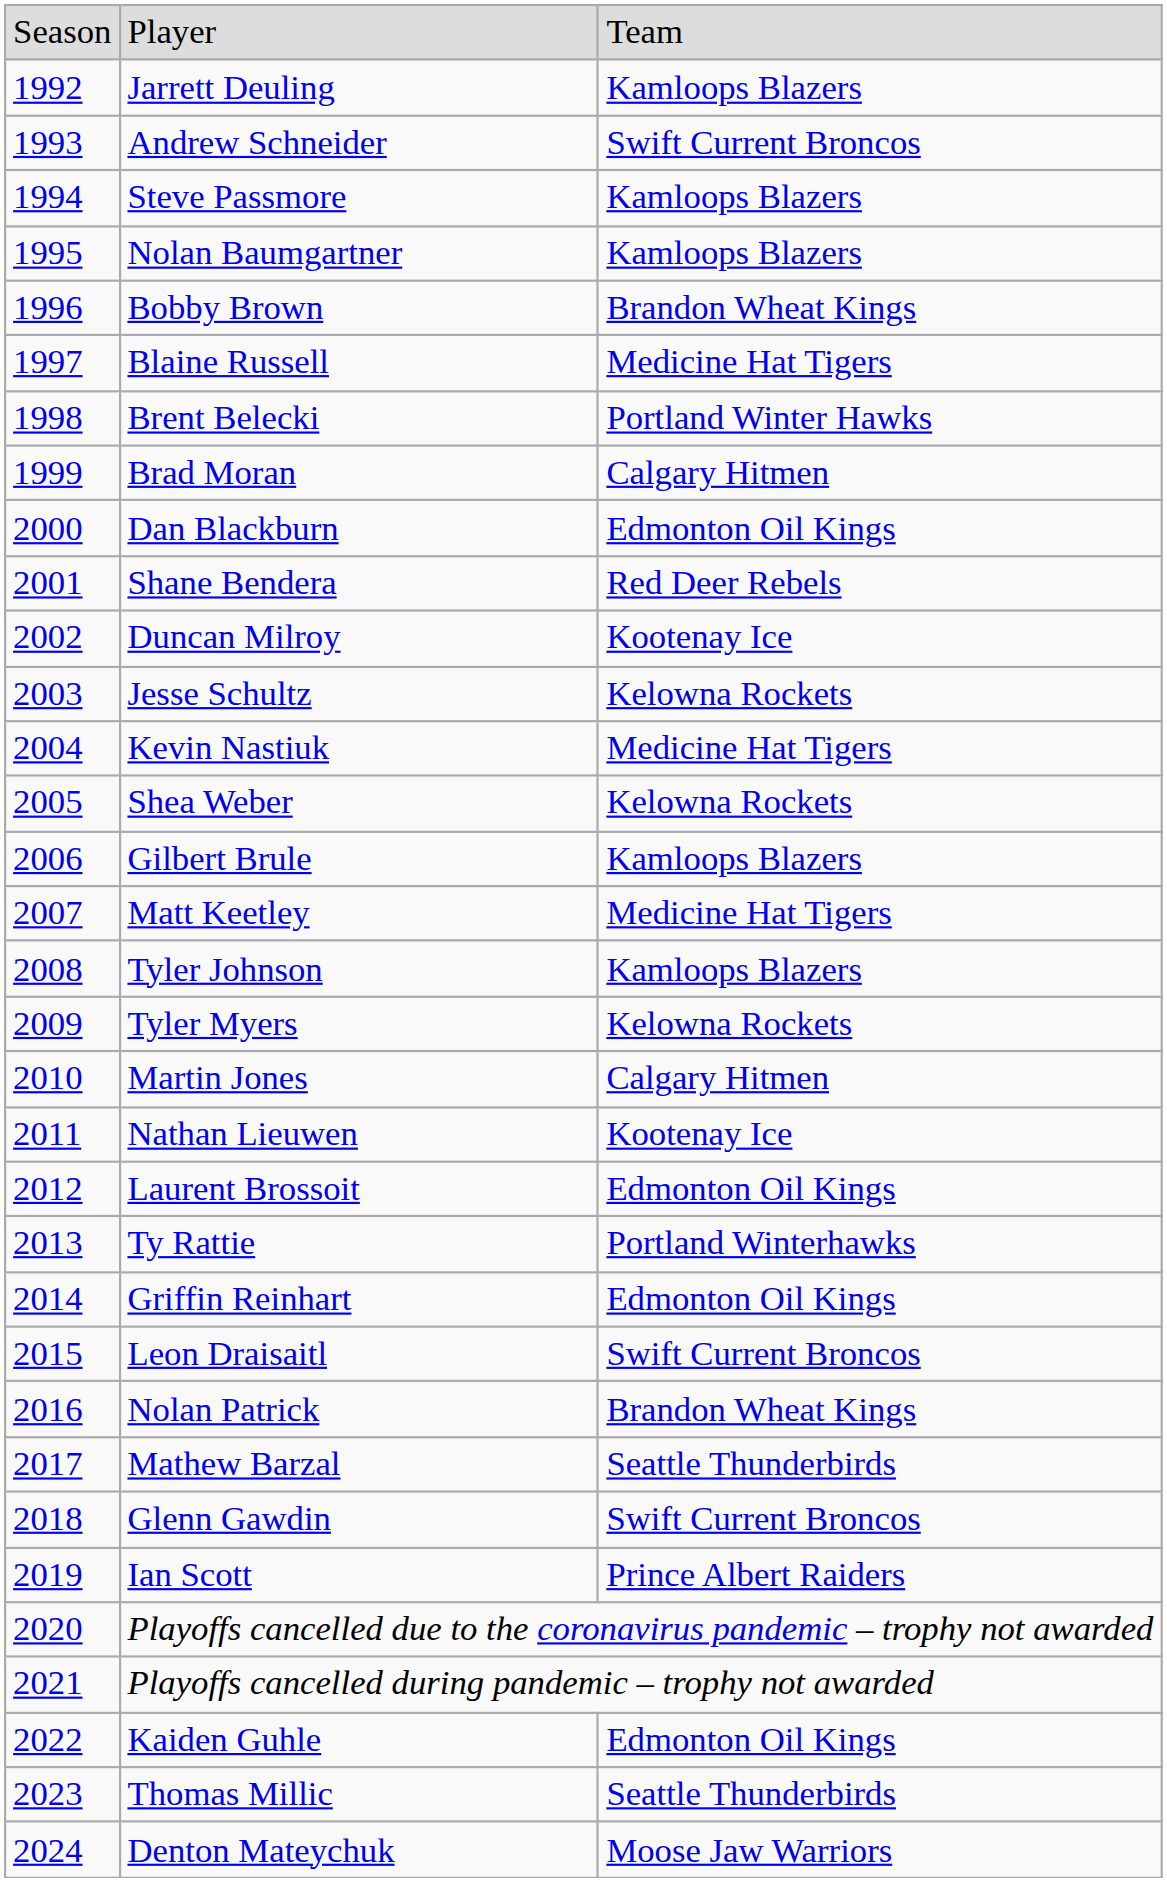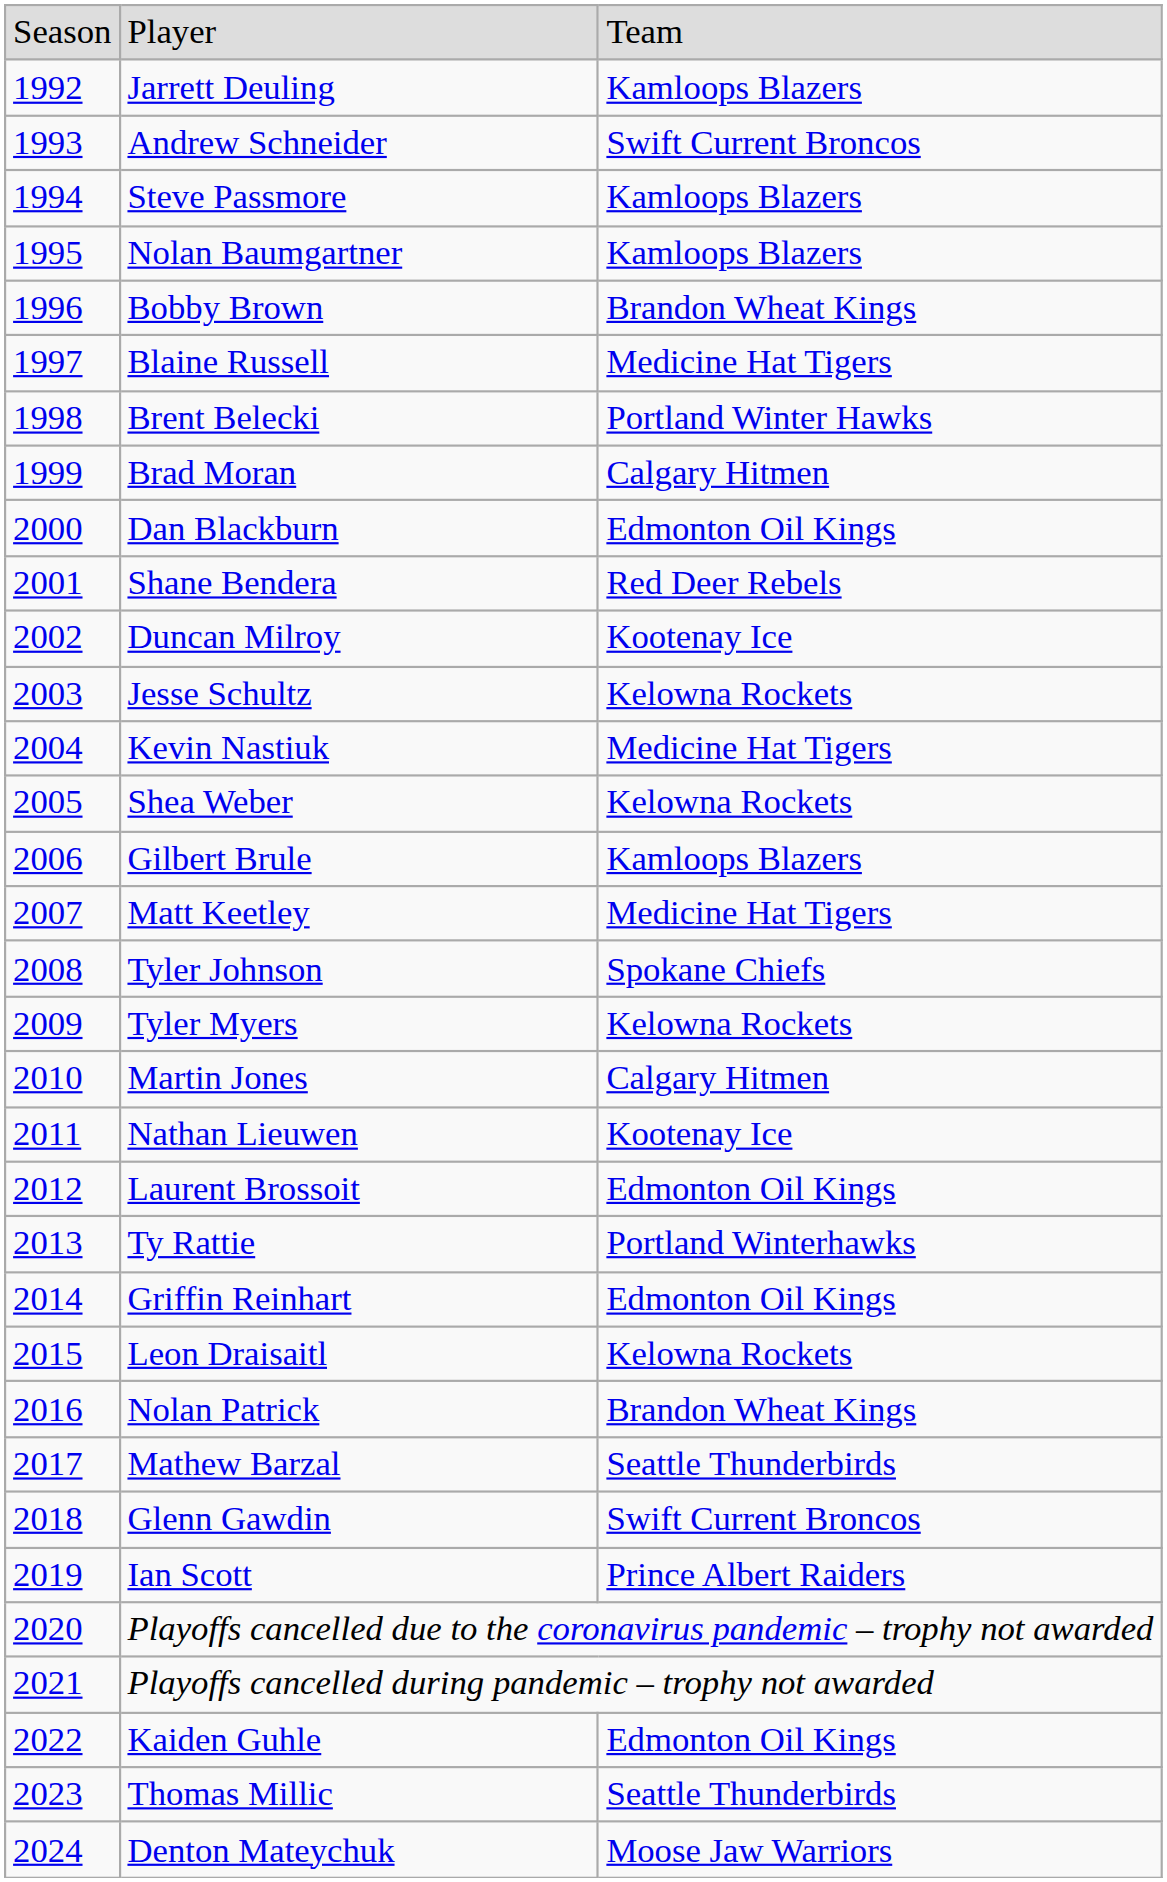Tyler Johnson | column 3: Kamloops Blazers -> Spokane Chiefs
Leon Draisaitl | column 3: Swift Current Broncos -> Kelowna Rockets
